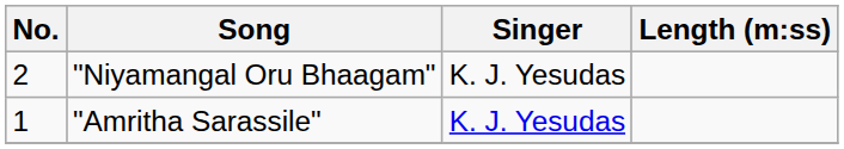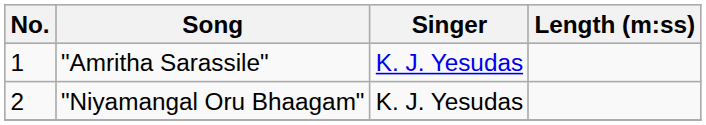rows swapped: "Amritha Sarassile" <-> "Niyamangal Oru Bhaagam"
